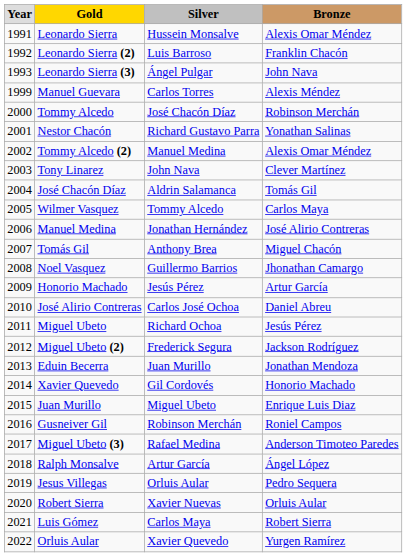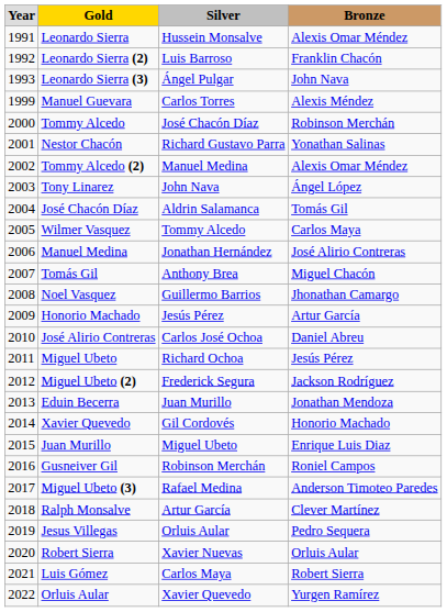Tony Linarez | Bronze: Clever Martínez -> Ángel López
Ralph Monsalve | Bronze: Ángel López -> Clever Martínez
